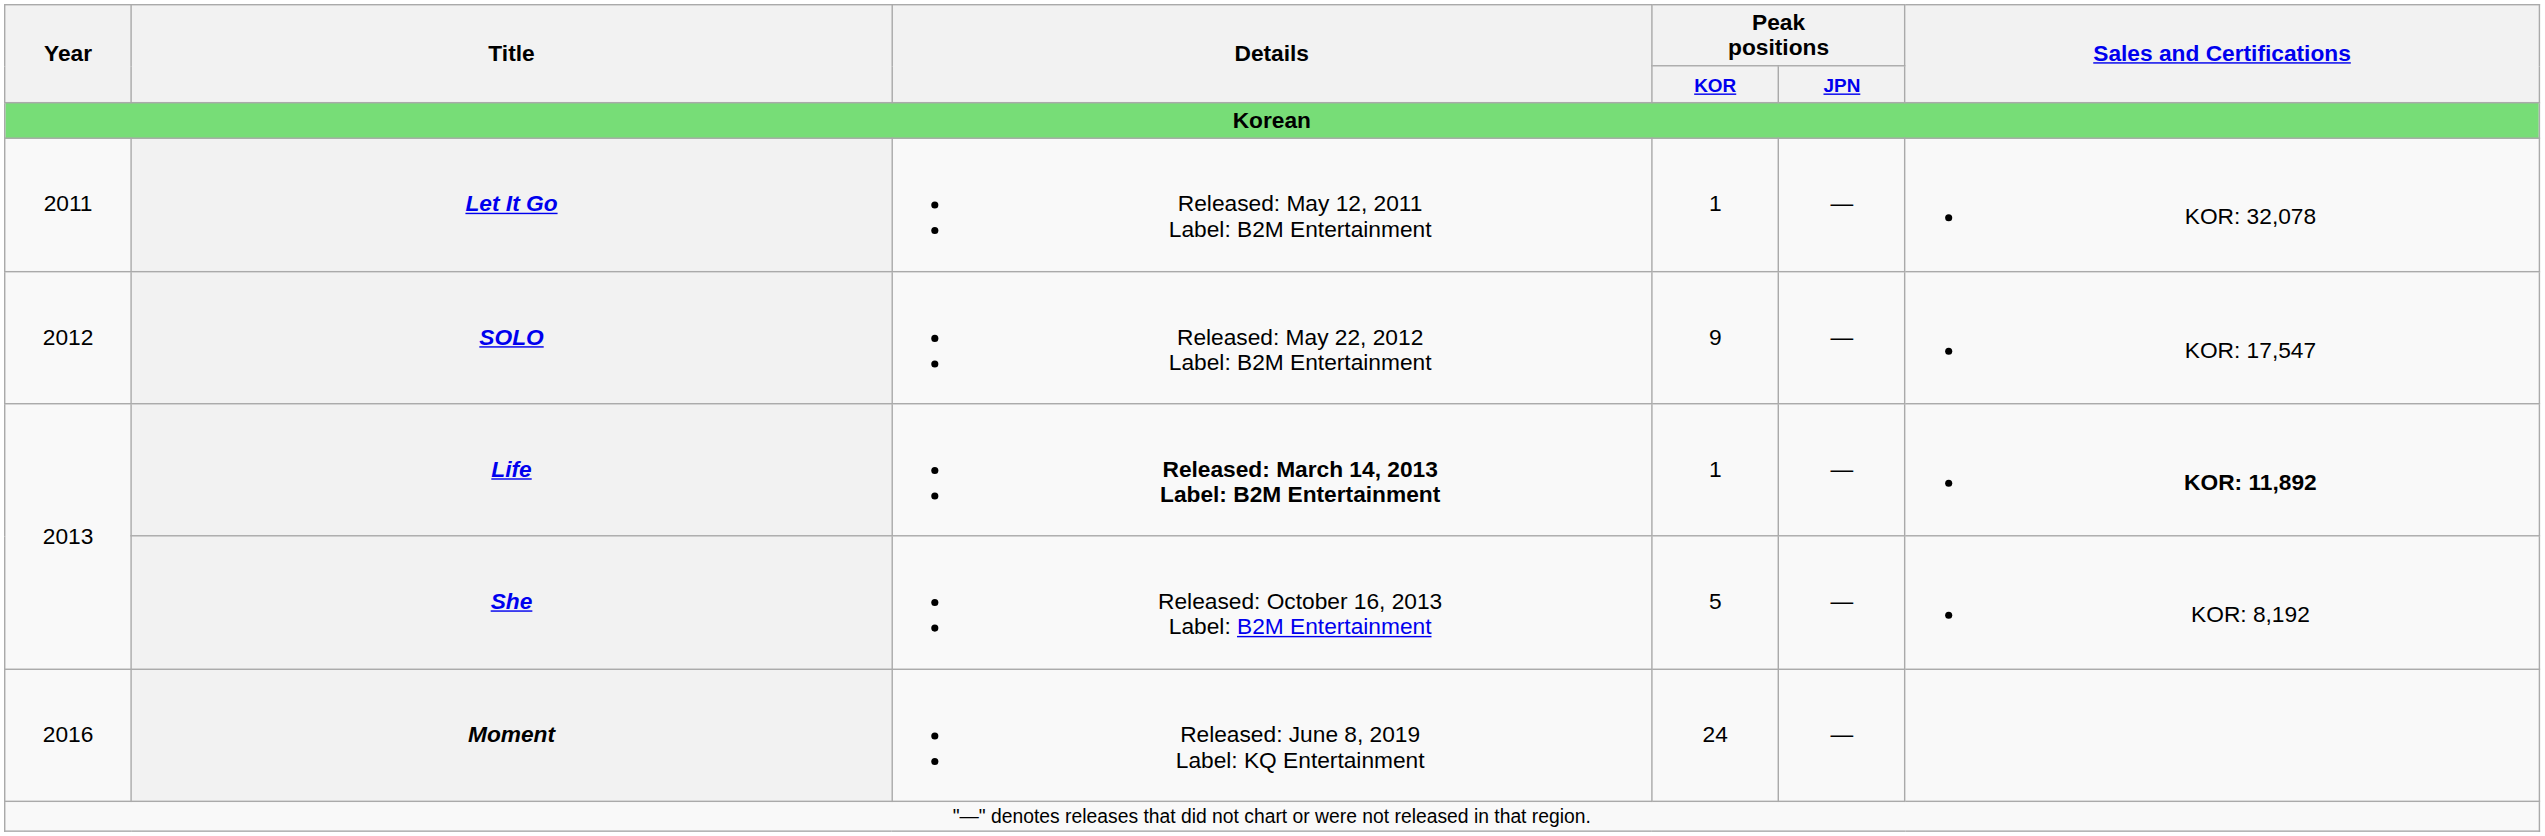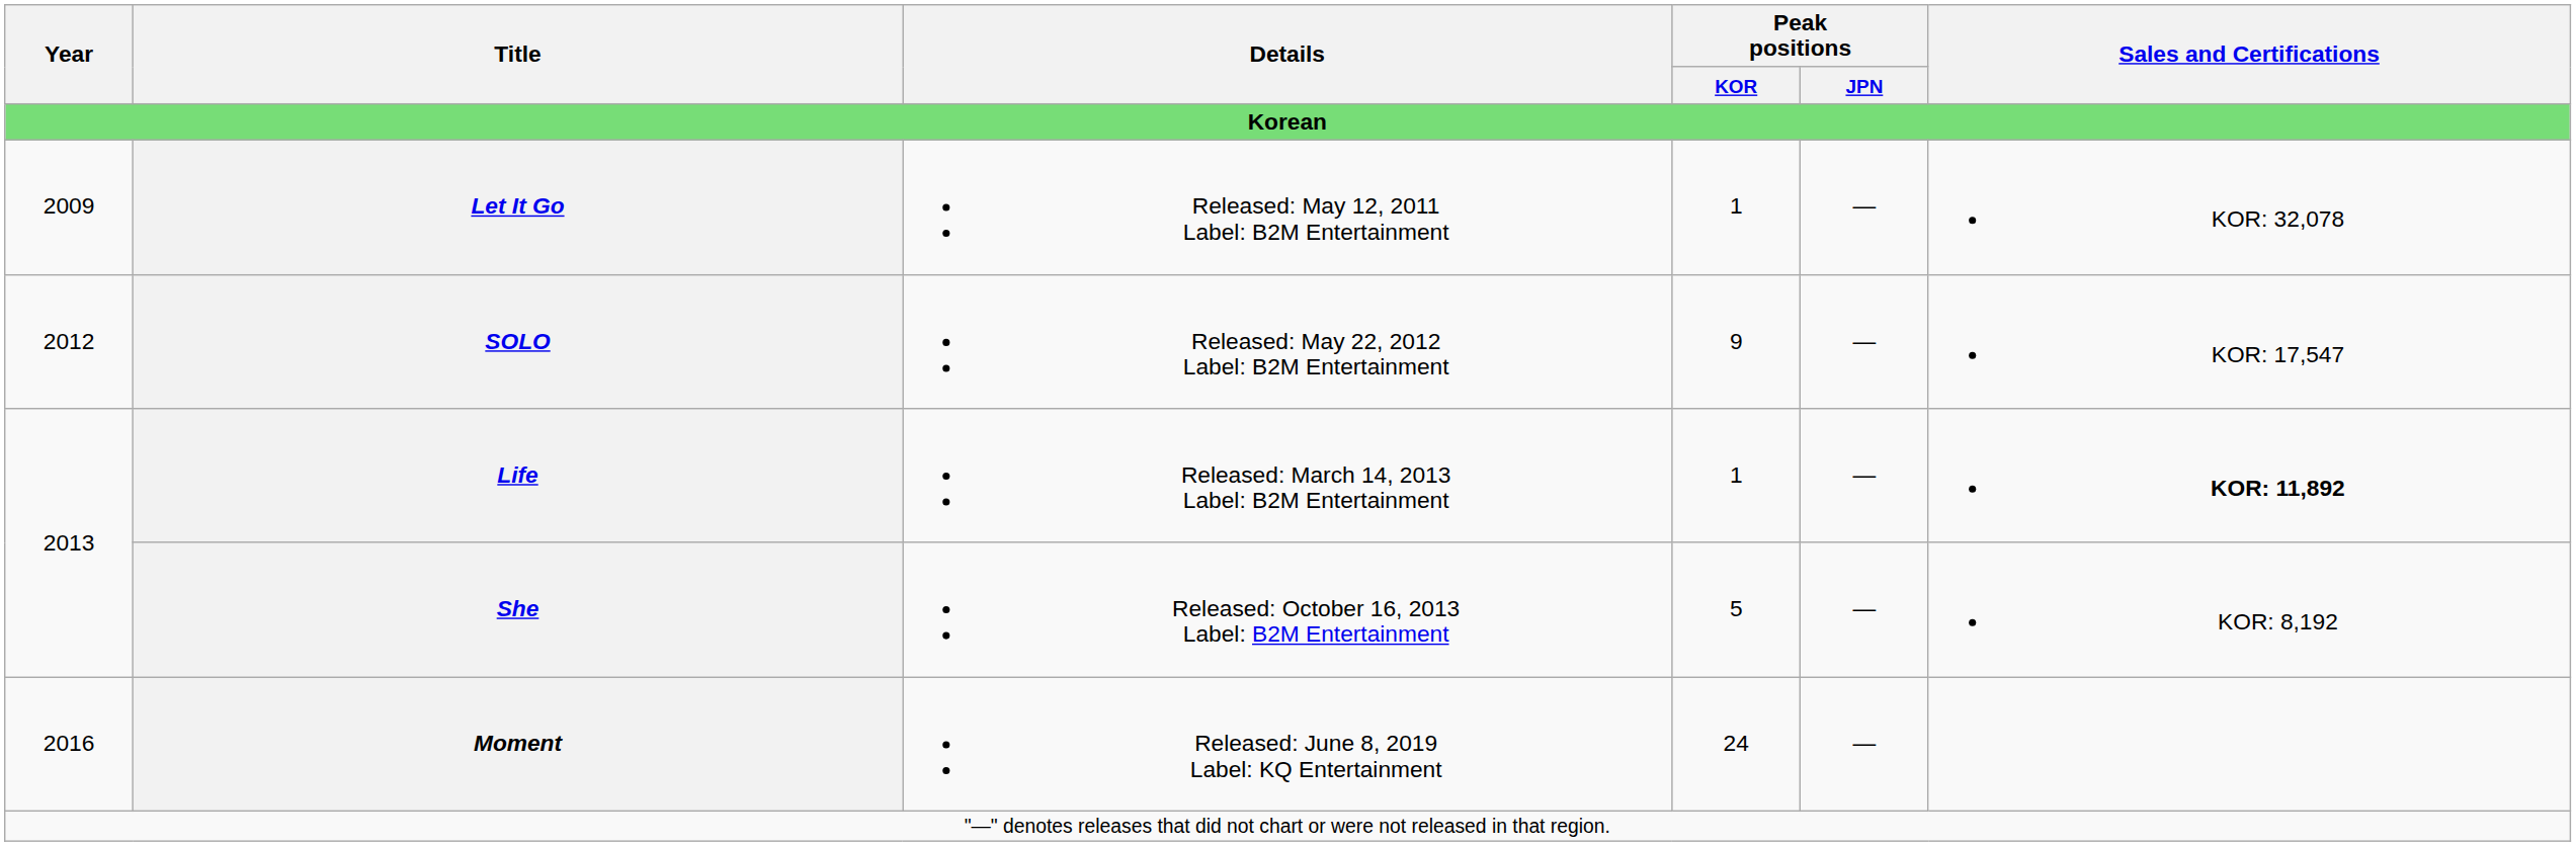Let It Go | Year: 2011 -> 2009
Life | Details: bold -> normal
